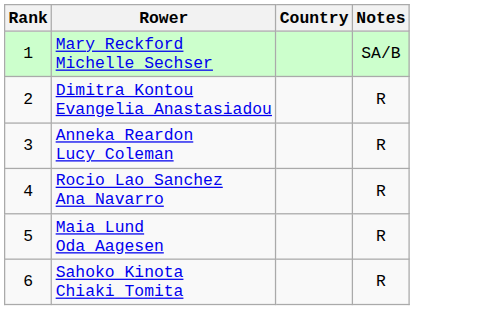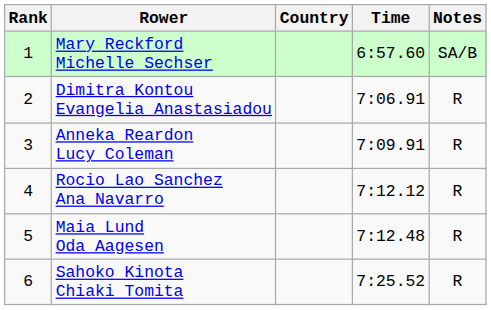+ column: Time | 6:57.60 | 7:06.91 | 7:09.91 | 7:12.12 | 7:12.48 | 7:25.52
